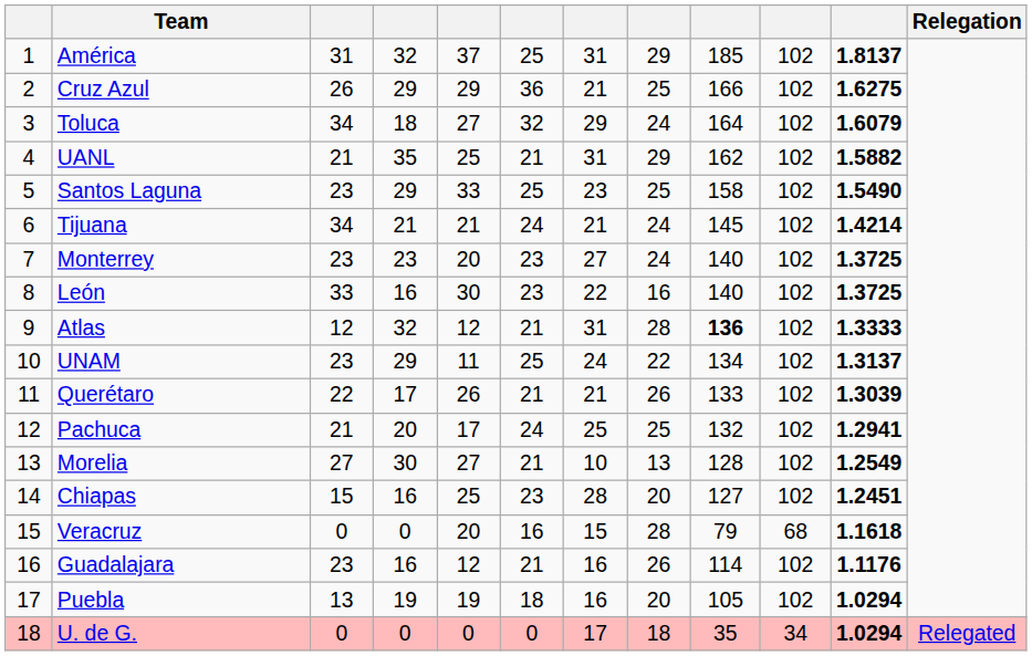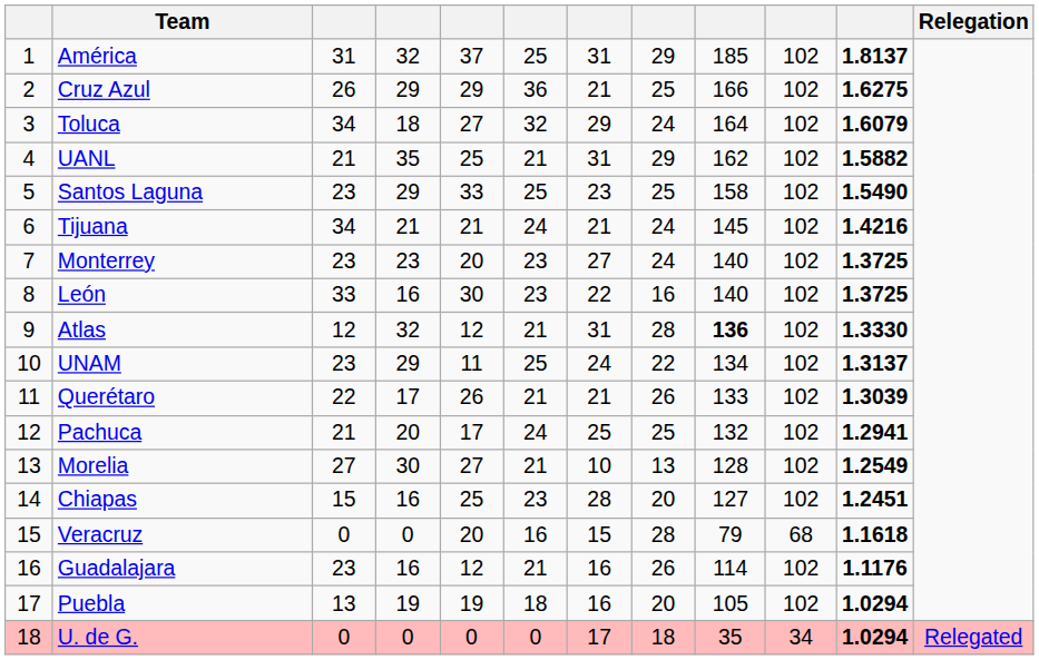Tijuana | column 11: 1.4214 -> 1.4216
Atlas | column 11: 1.3333 -> 1.3330
